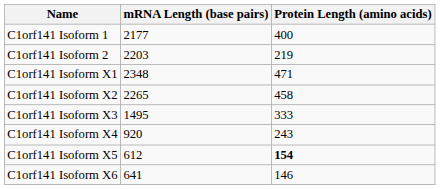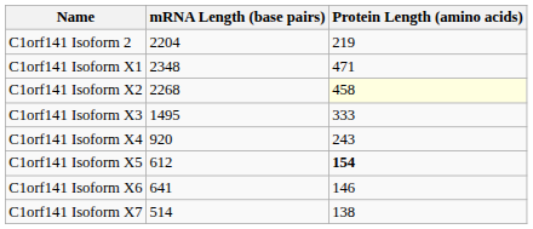- row: C1orf141 Isoform 1 | 2177 | 400
C1orf141 Isoform 2 | mRNA Length (base pairs): 2203 -> 2204
C1orf141 Isoform X2 | mRNA Length (base pairs): 2265 -> 2268
C1orf141 Isoform X2 | Protein Length (amino acids): no background -> lightyellow background
+ row: C1orf141 Isoform X7 | 514 | 138
